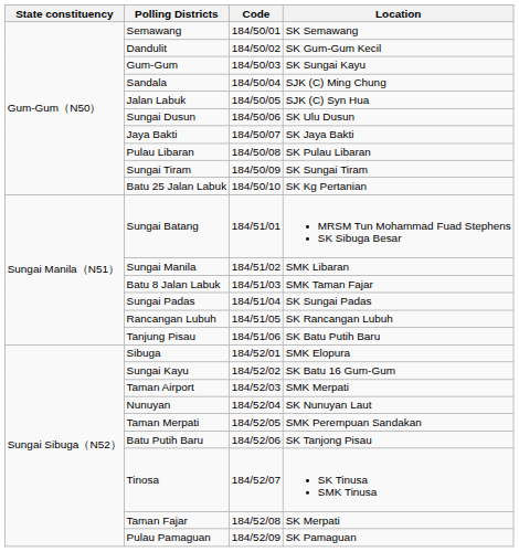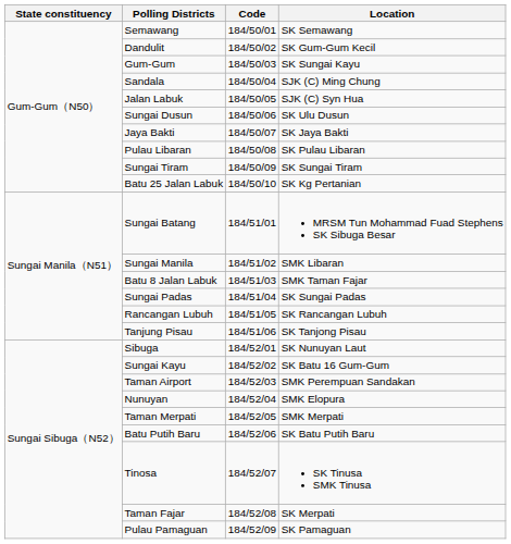Tanjung Pisau | Location: SK Batu Putih Baru -> SK Tanjong Pisau
Sibuga | Location: SMK Elopura -> SK Nunuyan Laut
Taman Airport | Location: SMK Merpati -> SMK Perempuan Sandakan
Nunuyan | Location: SK Nunuyan Laut -> SMK Elopura
Taman Merpati | Location: SMK Perempuan Sandakan -> SMK Merpati
Batu Putih Baru | Location: SK Tanjong Pisau -> SK Batu Putih Baru
